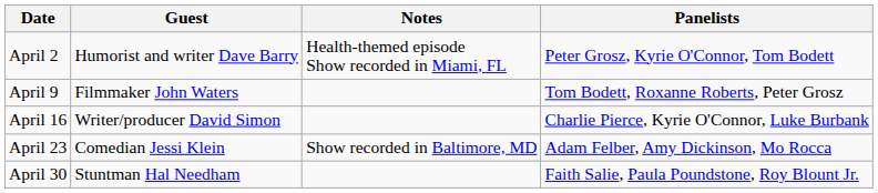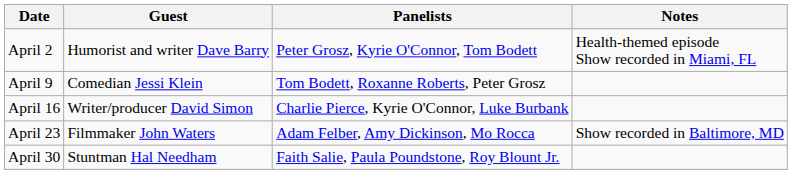columns swapped: Panelists <-> Notes
April 9 | Guest: Filmmaker John Waters -> Comedian Jessi Klein
April 23 | Guest: Comedian Jessi Klein -> Filmmaker John Waters
